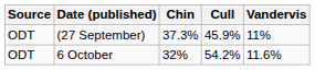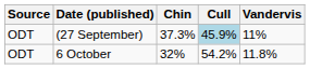(27 September) | Cull: no background -> lightblue background
6 October | Vandervis: 11.6% -> 11.8%
